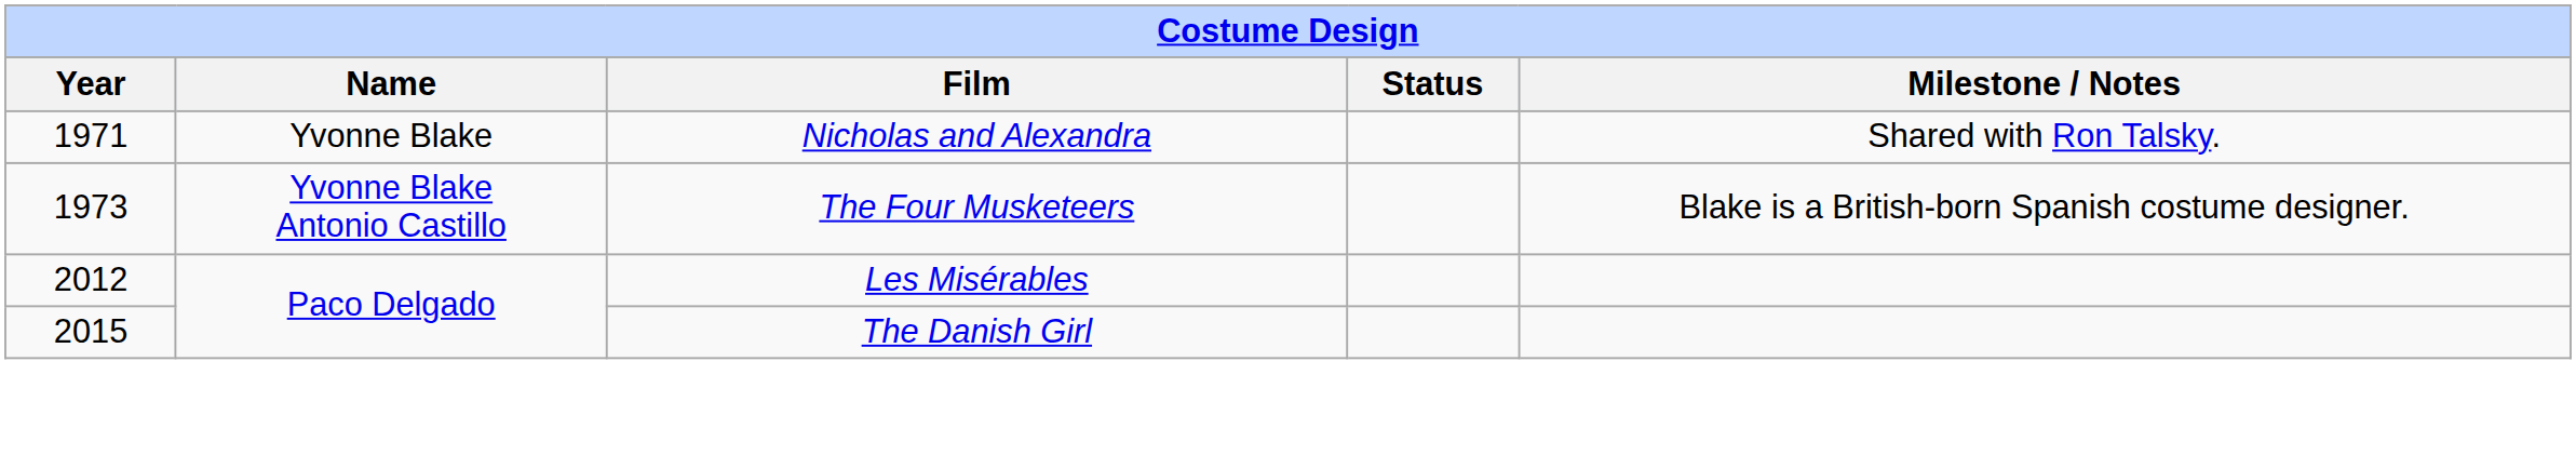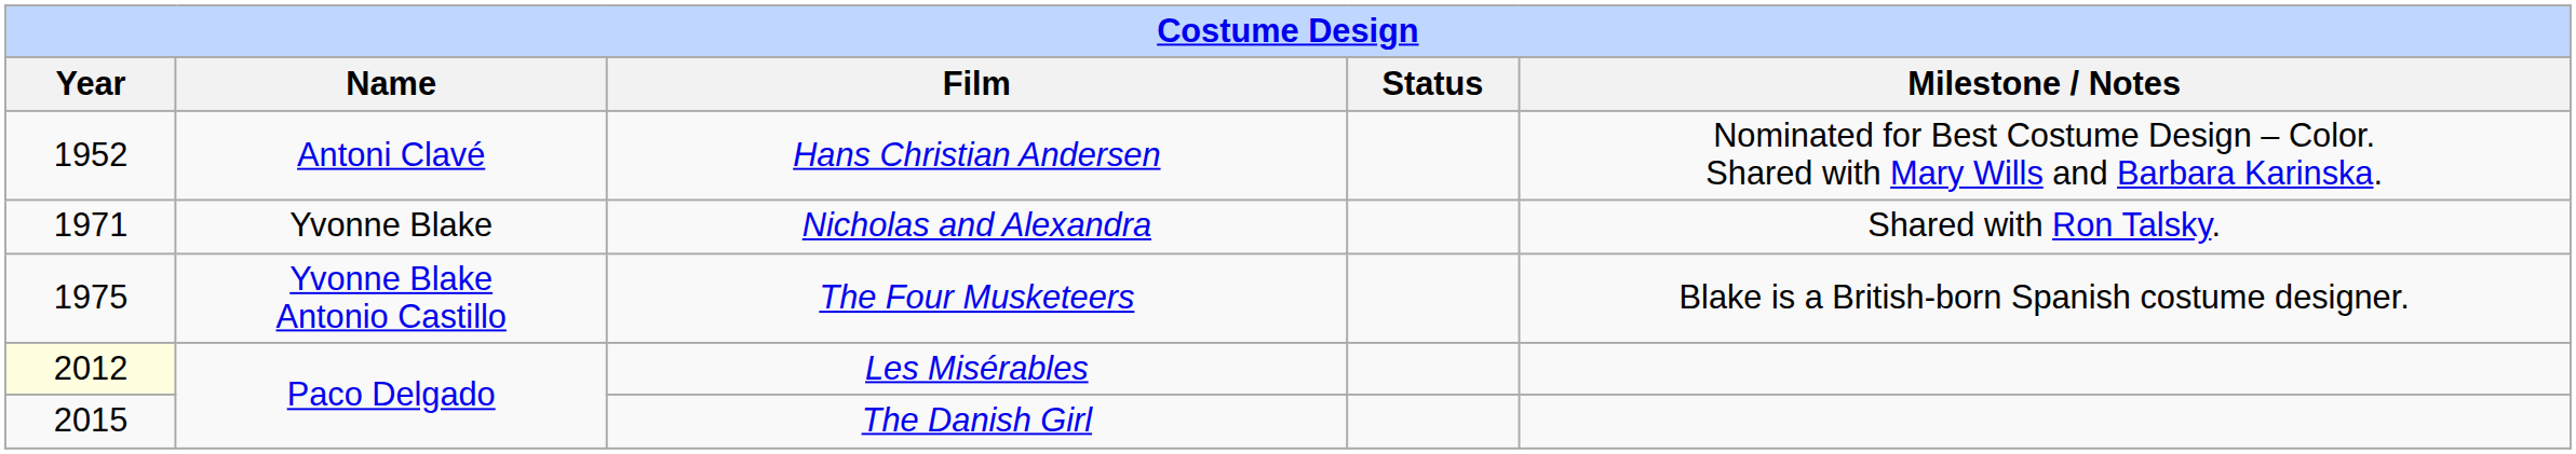+ row: 1952 | Antoni Clavé | Hans Christian Andersen | Nominated for Best Costume Design – Color. Shared with Mary Wills and Barbara Karinska.
The Four Musketeers | Year: 1973 -> 1975
Les Misérables | Year: no background -> lightyellow background
